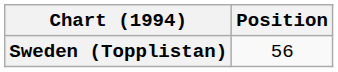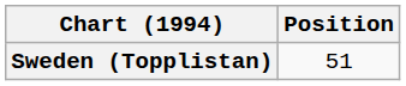Sweden (Topplistan) | Position: 56 -> 51
